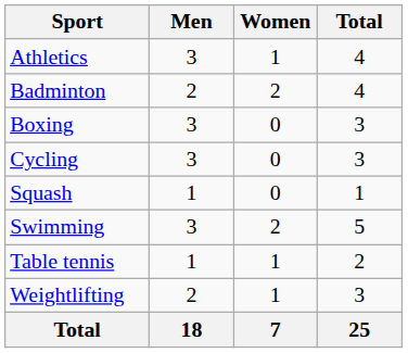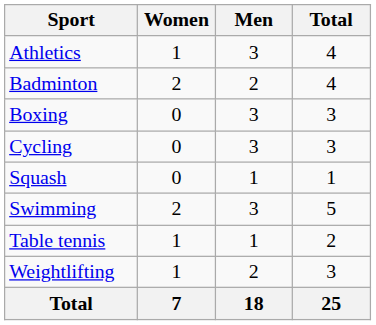columns swapped: Men <-> Women
